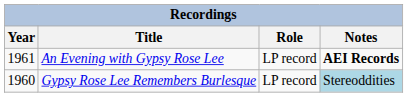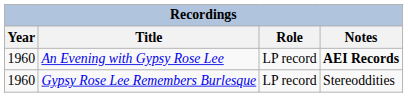An Evening with Gypsy Rose Lee | Year: 1961 -> 1960
Gypsy Rose Lee Remembers Burlesque | Notes: lightblue background -> no background
